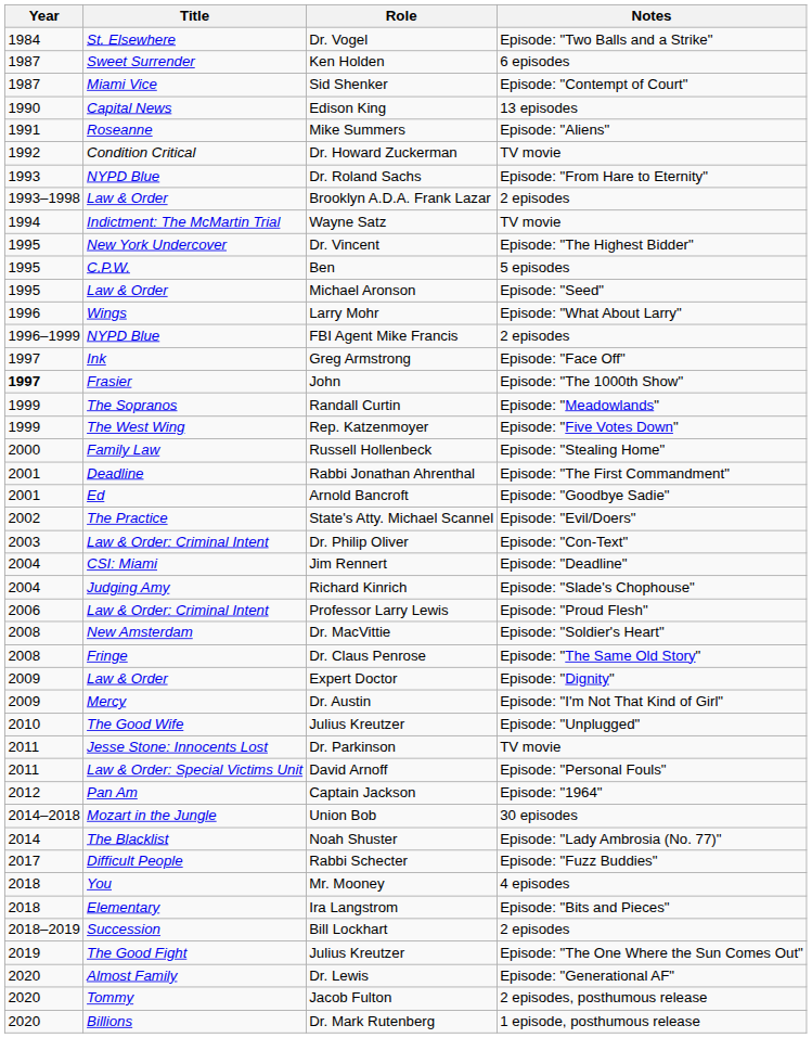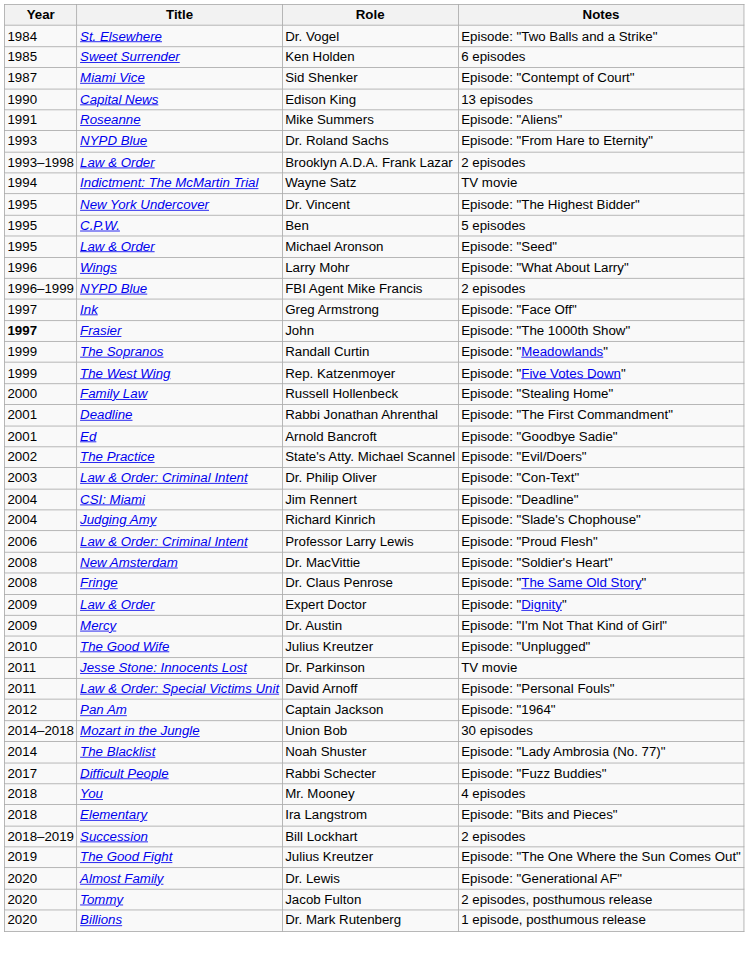Ken Holden | Year: 1987 -> 1985
- row: 1992 | Condition Critical | Dr. Howard Zuckerman | TV movie
